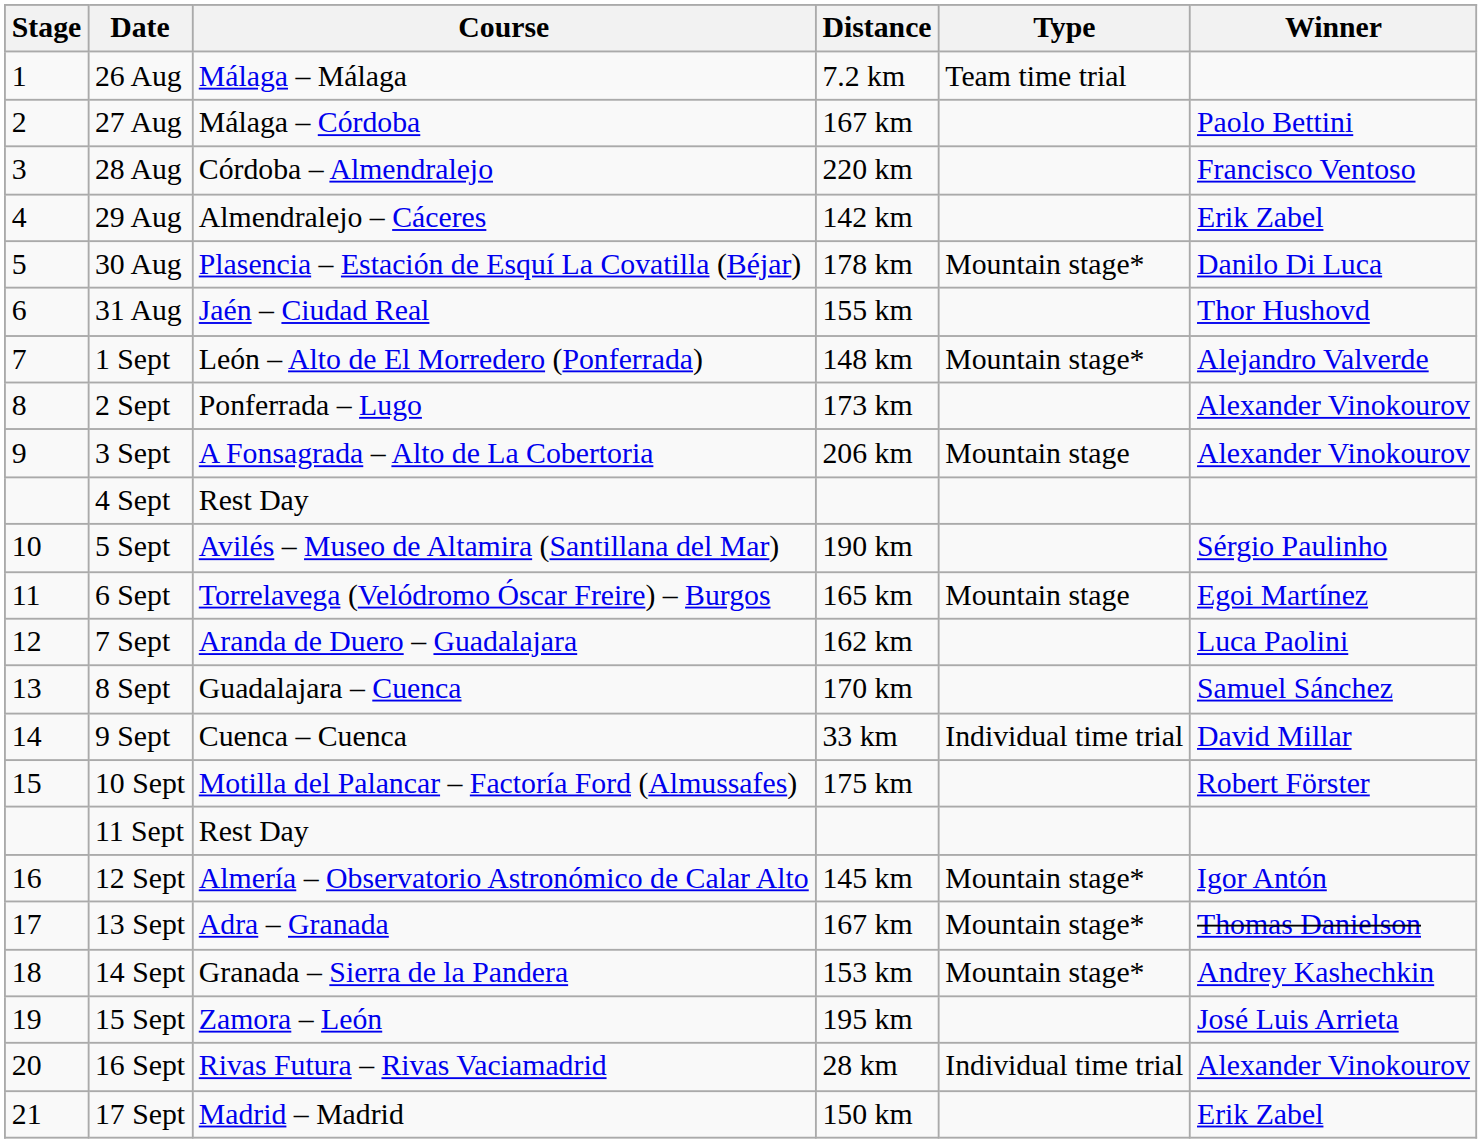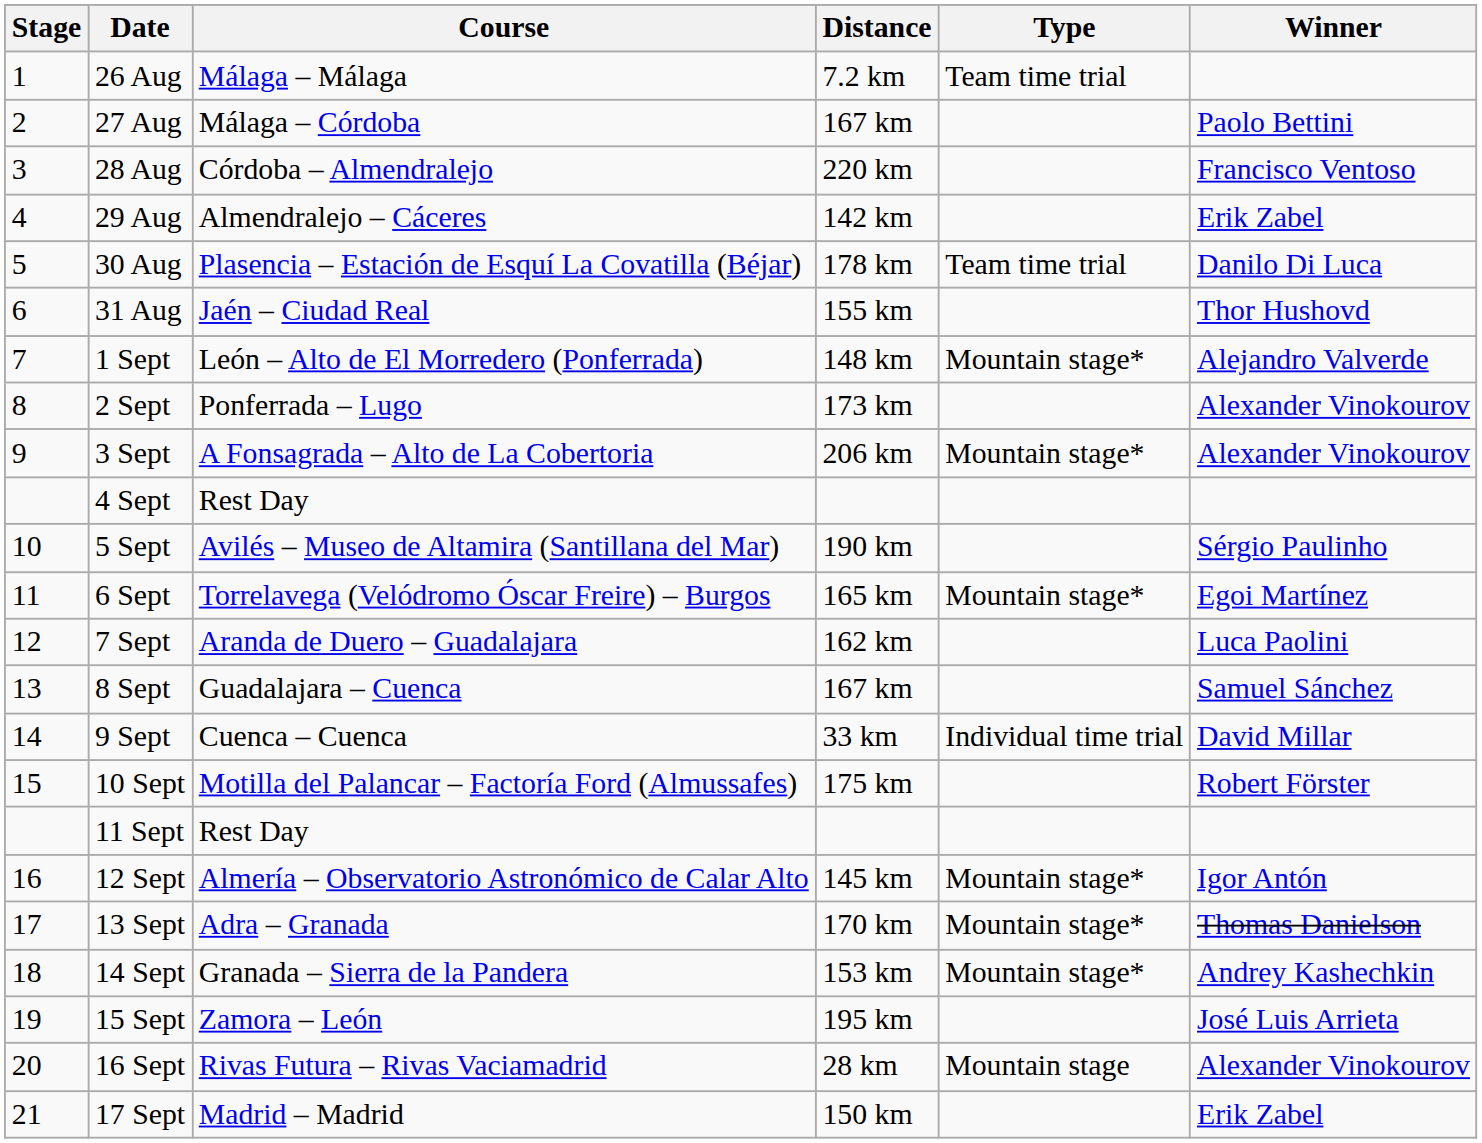30 Aug | Type: Mountain stage* -> Team time trial
3 Sept | Type: Mountain stage -> Mountain stage*
6 Sept | Type: Mountain stage -> Mountain stage*
8 Sept | Distance: 170 km -> 167 km
13 Sept | Distance: 167 km -> 170 km
16 Sept | Type: Individual time trial -> Mountain stage
